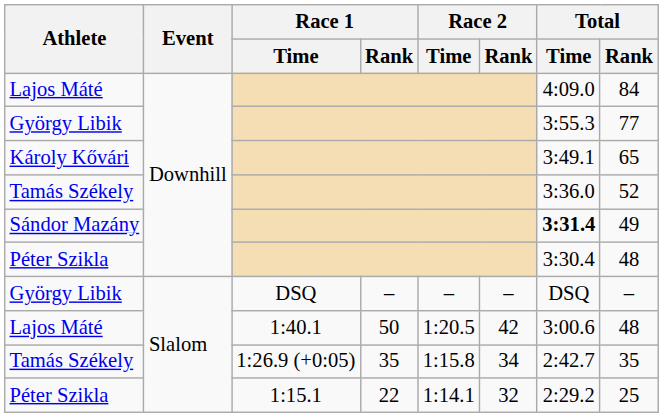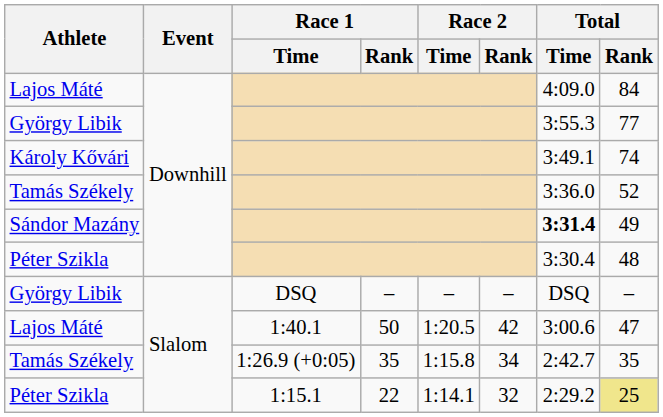Károly Kővári | Total / Rank: 65 -> 74
Lajos Máté / 1:40.1 | Total / Rank: 48 -> 47
Péter Szikla / 1:15.1 | Total / Rank: no background -> khaki background
